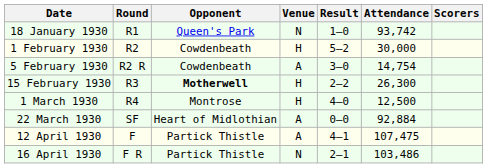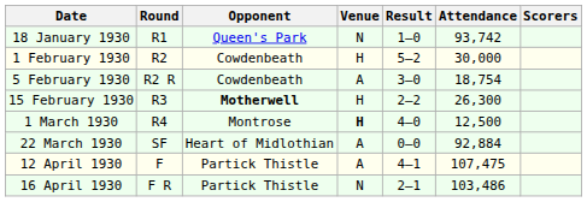5 February 1930 | Attendance: 14,754 -> 18,754
1 March 1930 | Venue: normal -> bold
